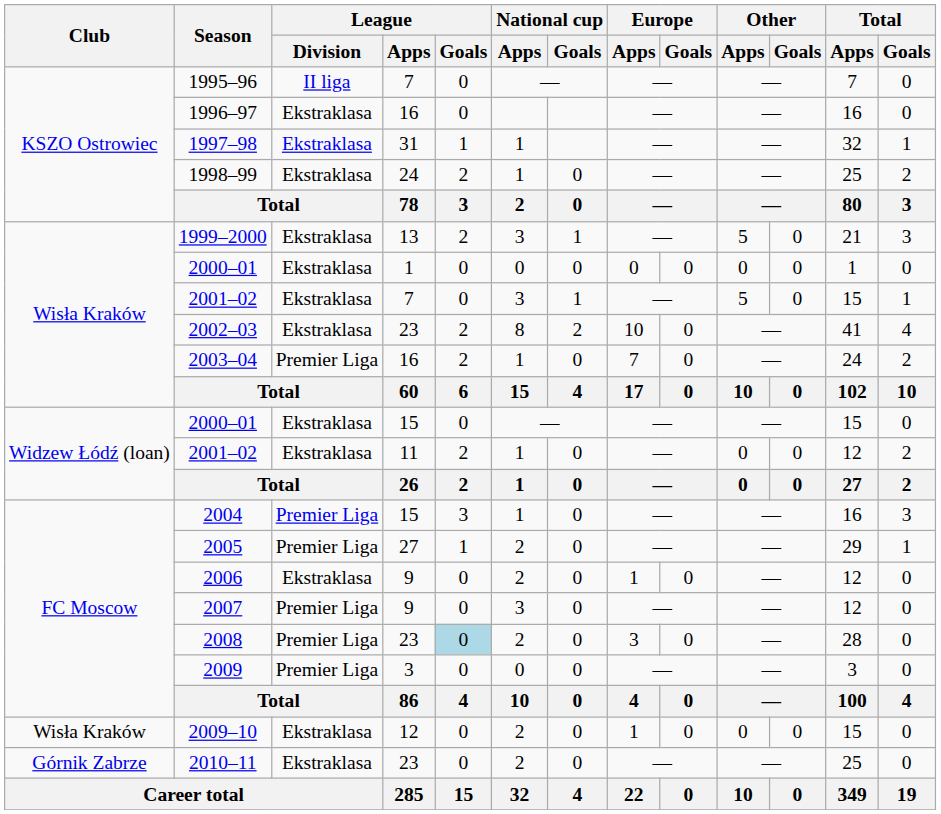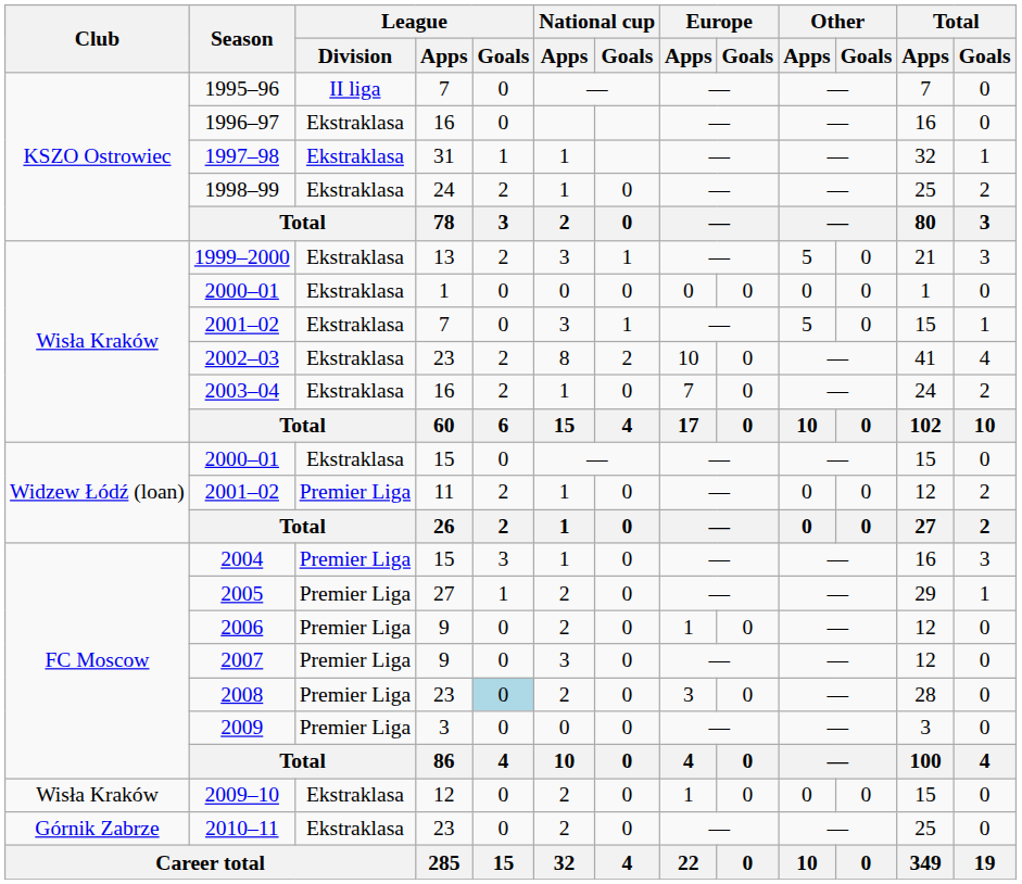2003–04 | League / Division: Premier Liga -> Ekstraklasa
2001–02 / 11 | League / Division: Ekstraklasa -> Premier Liga
2006 | League / Division: Ekstraklasa -> Premier Liga
